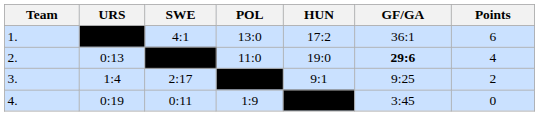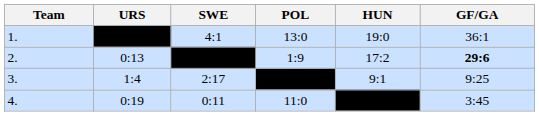- column: Points | 6 | 4 | 2 | 0
1. | HUN: 17:2 -> 19:0
2. | POL: 11:0 -> 1:9
2. | HUN: 19:0 -> 17:2
4. | POL: 1:9 -> 11:0
